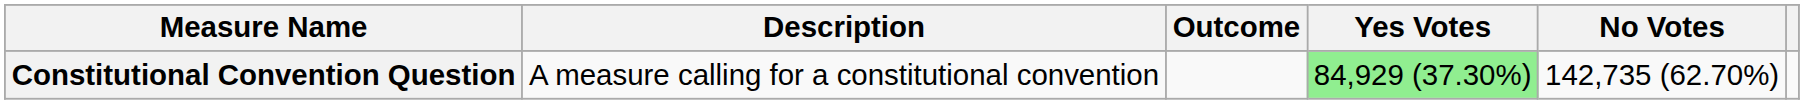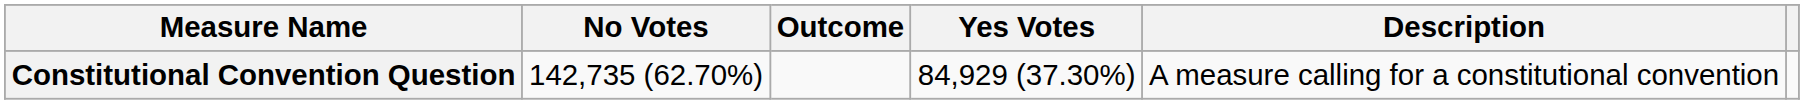columns swapped: Description <-> No Votes
Constitutional Convention Question | Yes Votes: lightgreen background -> no background
